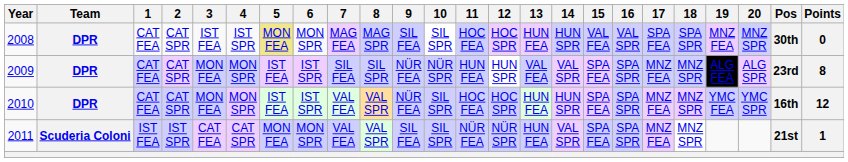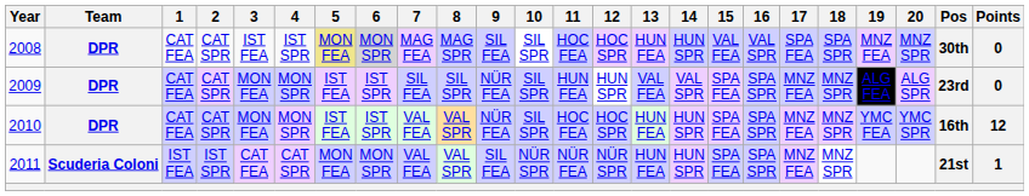2008 | 6: no background -> lightgrey background
2009 | 10: NÜR SPR -> SIL SPR
2009 | Points: 8 -> 0
2011 | 10: SIL SPR -> NÜR SPR
2011 | 14: VAL SPR -> HUN SPR
